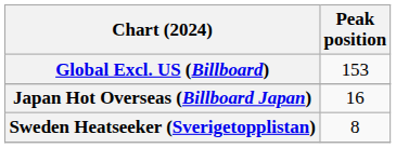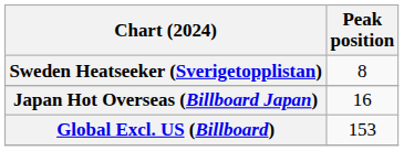rows swapped: Global Excl. US (Billboard) <-> Sweden Heatseeker (Sverigetopplistan)
